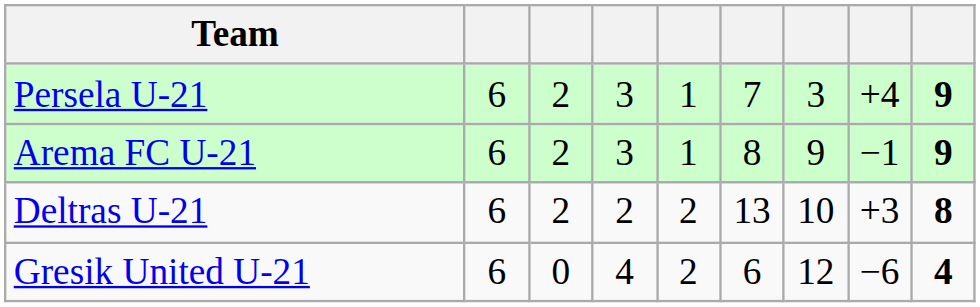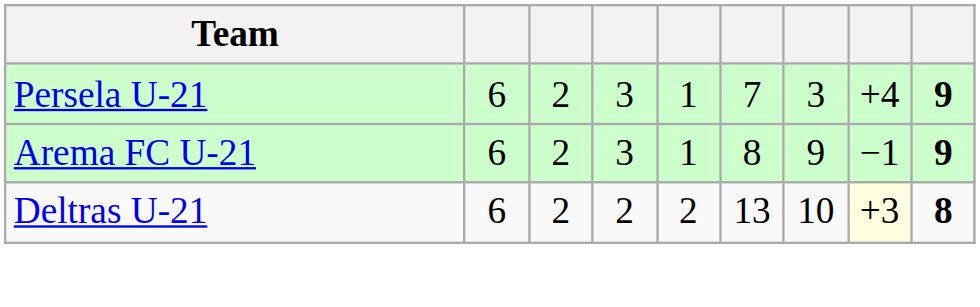Deltras U-21 | column 8: no background -> lightyellow background
- row: Gresik United U-21 | 6 | 0 | 4 | 2 | 6 | 12 | −6 | 4
